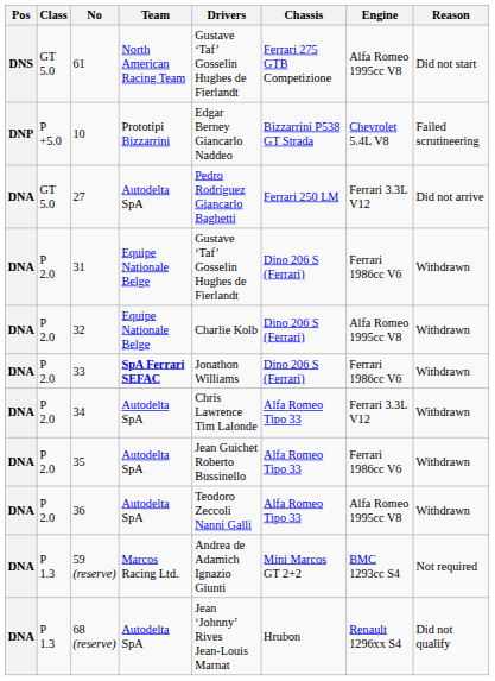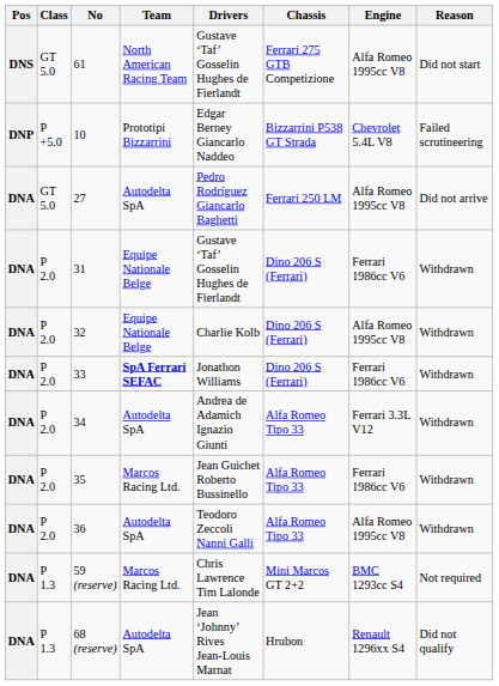27 | Engine: Ferrari 3.3L V12 -> Alfa Romeo 1995cc V8
34 | Drivers: Chris Lawrence Tim Lalonde -> Andrea de Adamich Ignazio Giunti
35 | Team: Autodelta SpA -> Marcos Racing Ltd.
59 (reserve) | Drivers: Andrea de Adamich Ignazio Giunti -> Chris Lawrence Tim Lalonde
